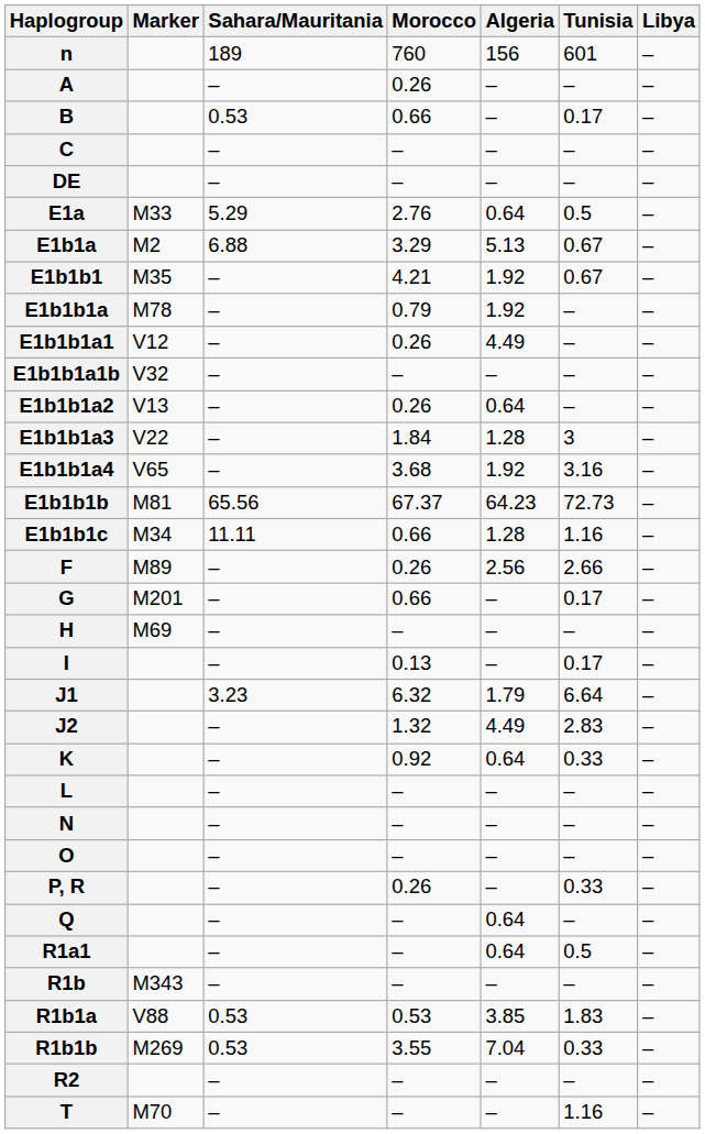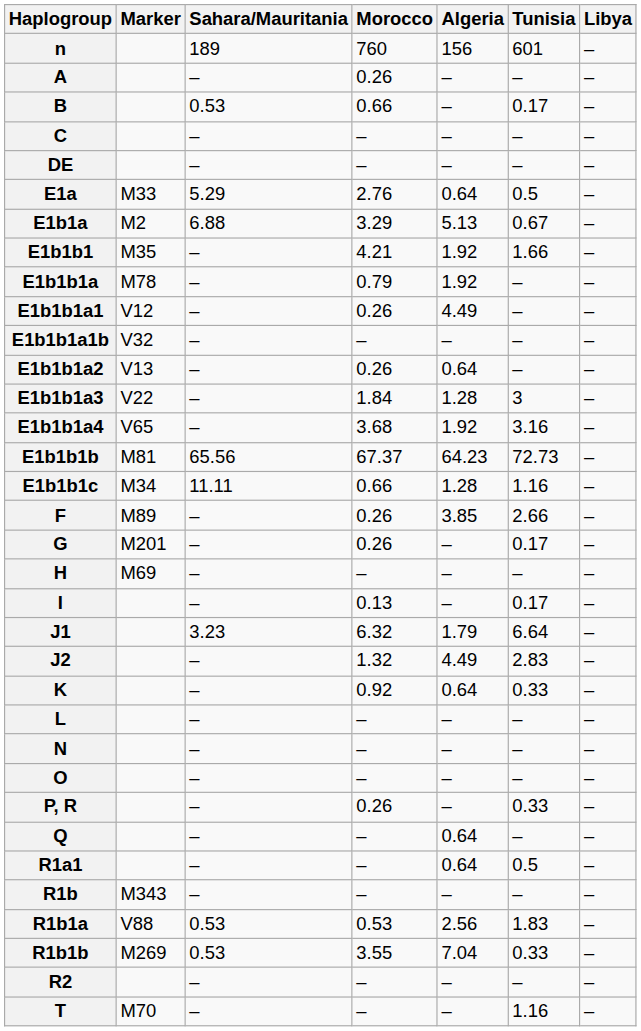E1b1b1 | Tunisia: 0.67 -> 1.66
F | Algeria: 2.56 -> 3.85
G | Morocco: 0.66 -> 0.26
R1b1a | Algeria: 3.85 -> 2.56
